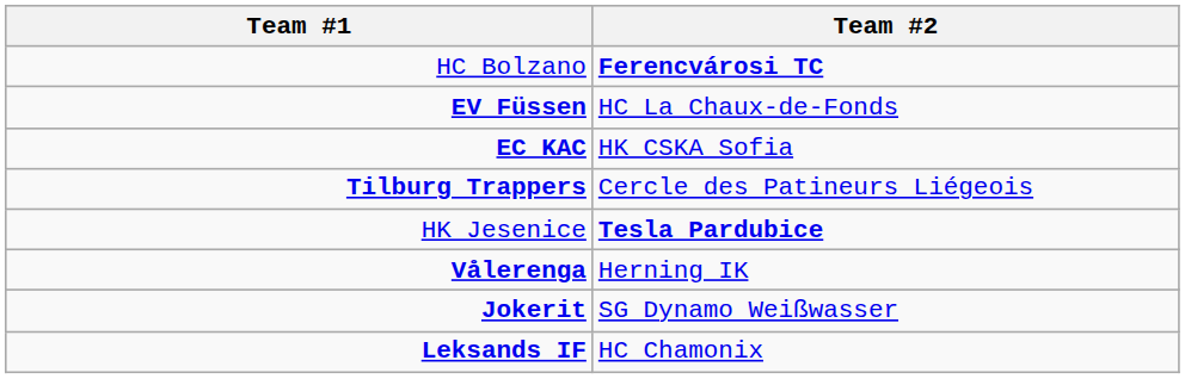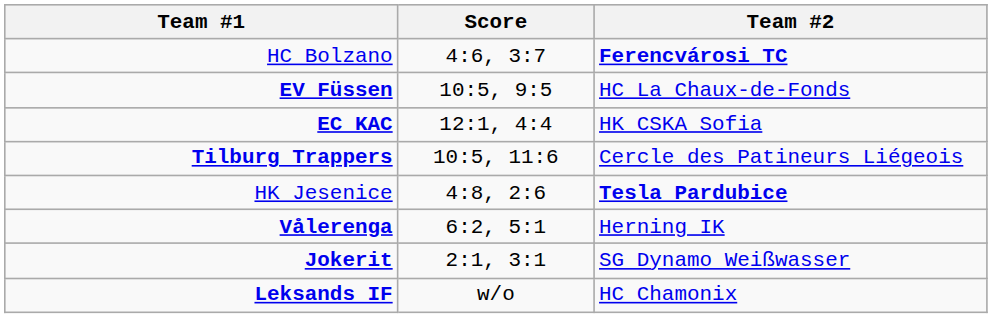+ column: Score | 4:6, 3:7 | 10:5, 9:5 | 12:1, 4:4 | 10:5, 11:6 | 4:8, 2:6 | 6:2, 5:1 | 2:1, 3:1 | w/o
